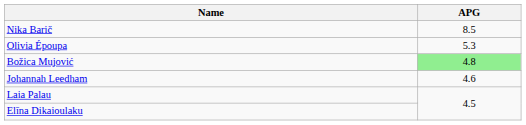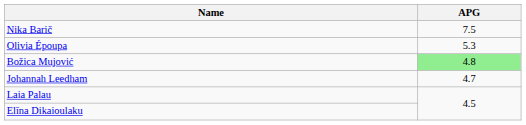Nika Barič | APG: 8.5 -> 7.5
Johannah Leedham | APG: 4.6 -> 4.7
